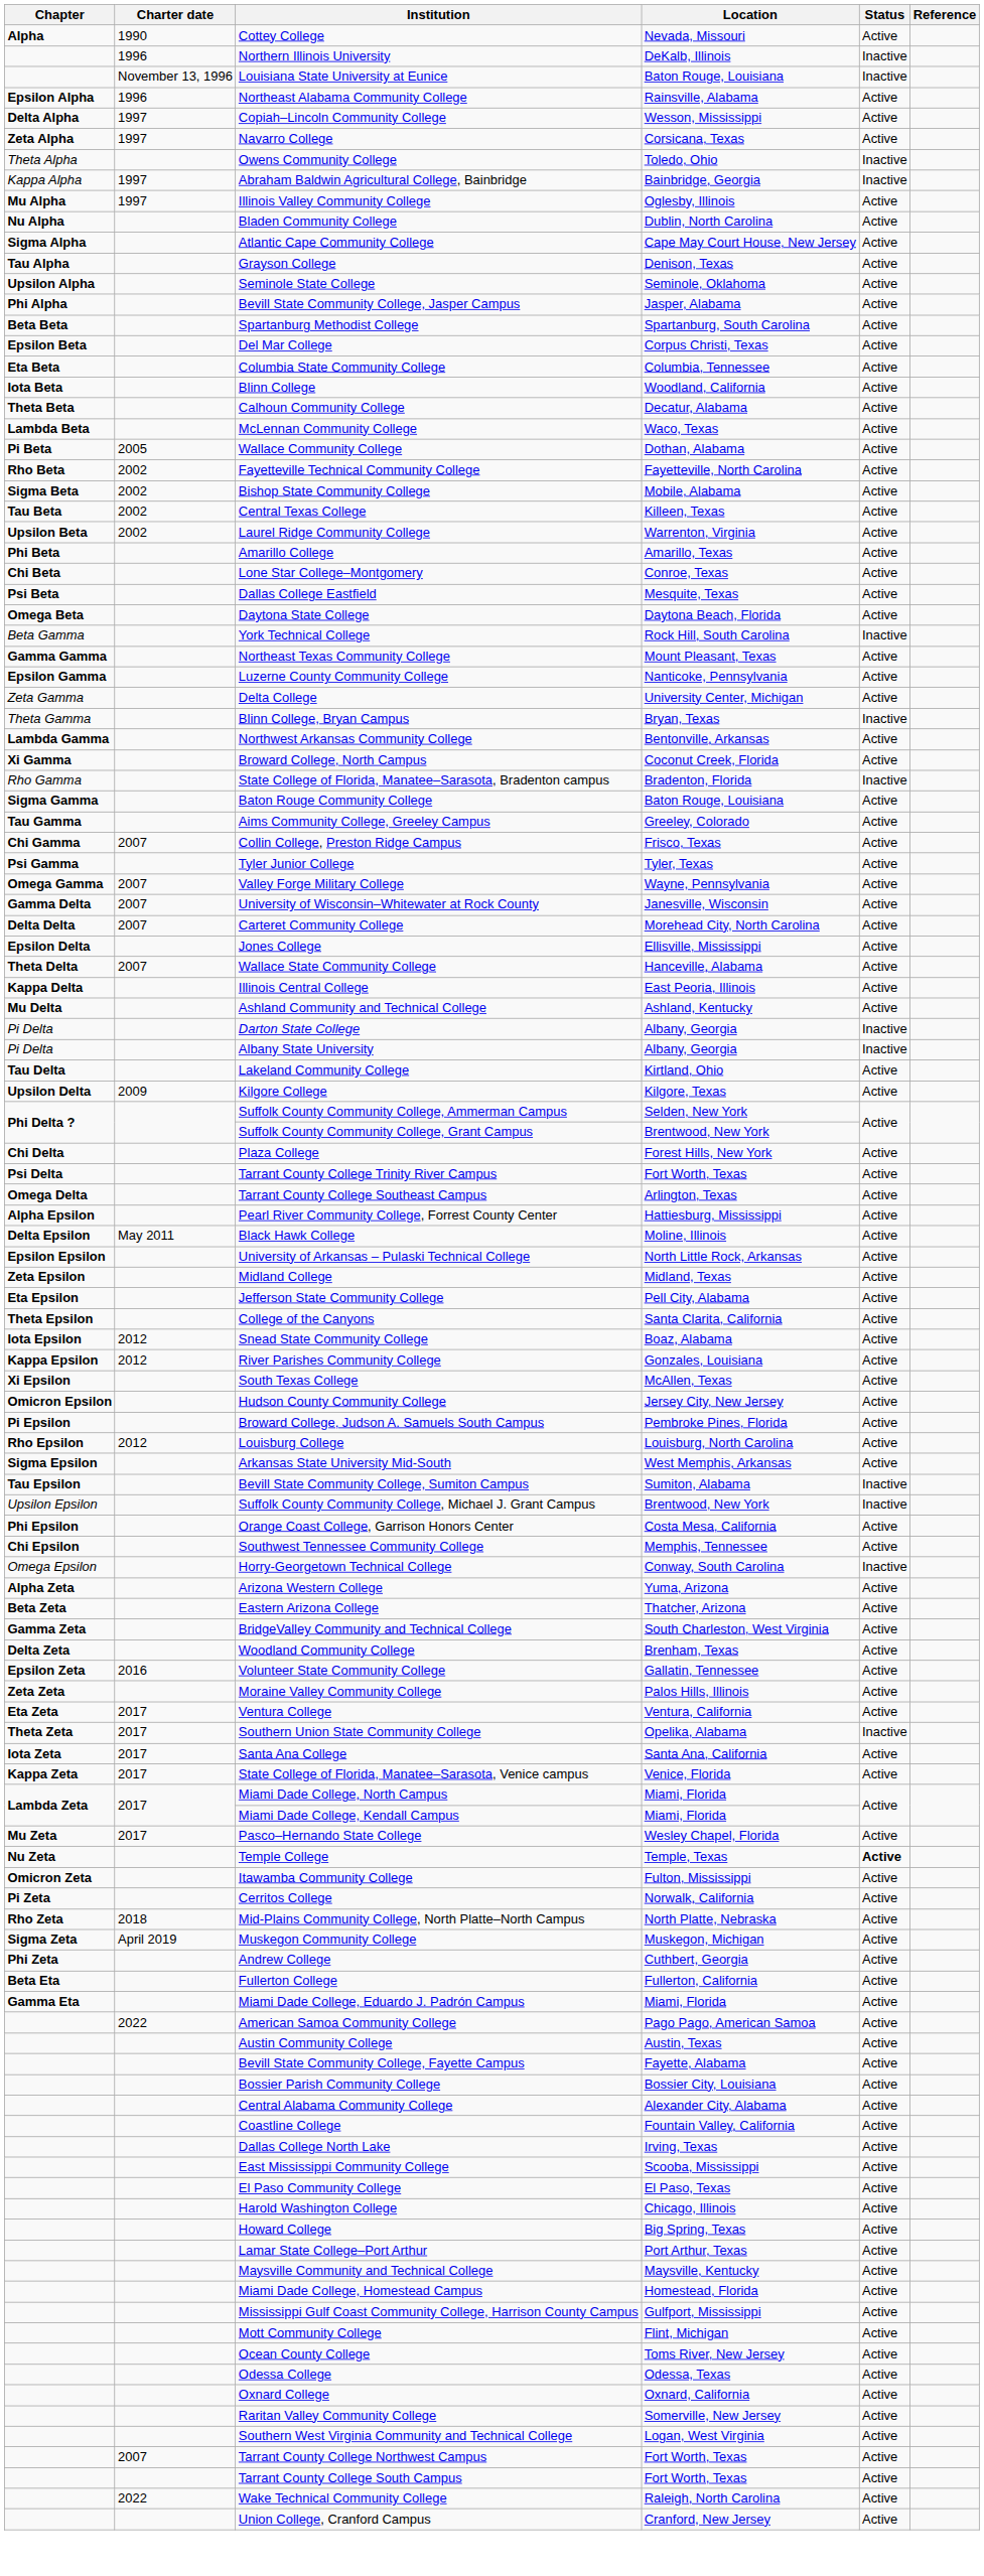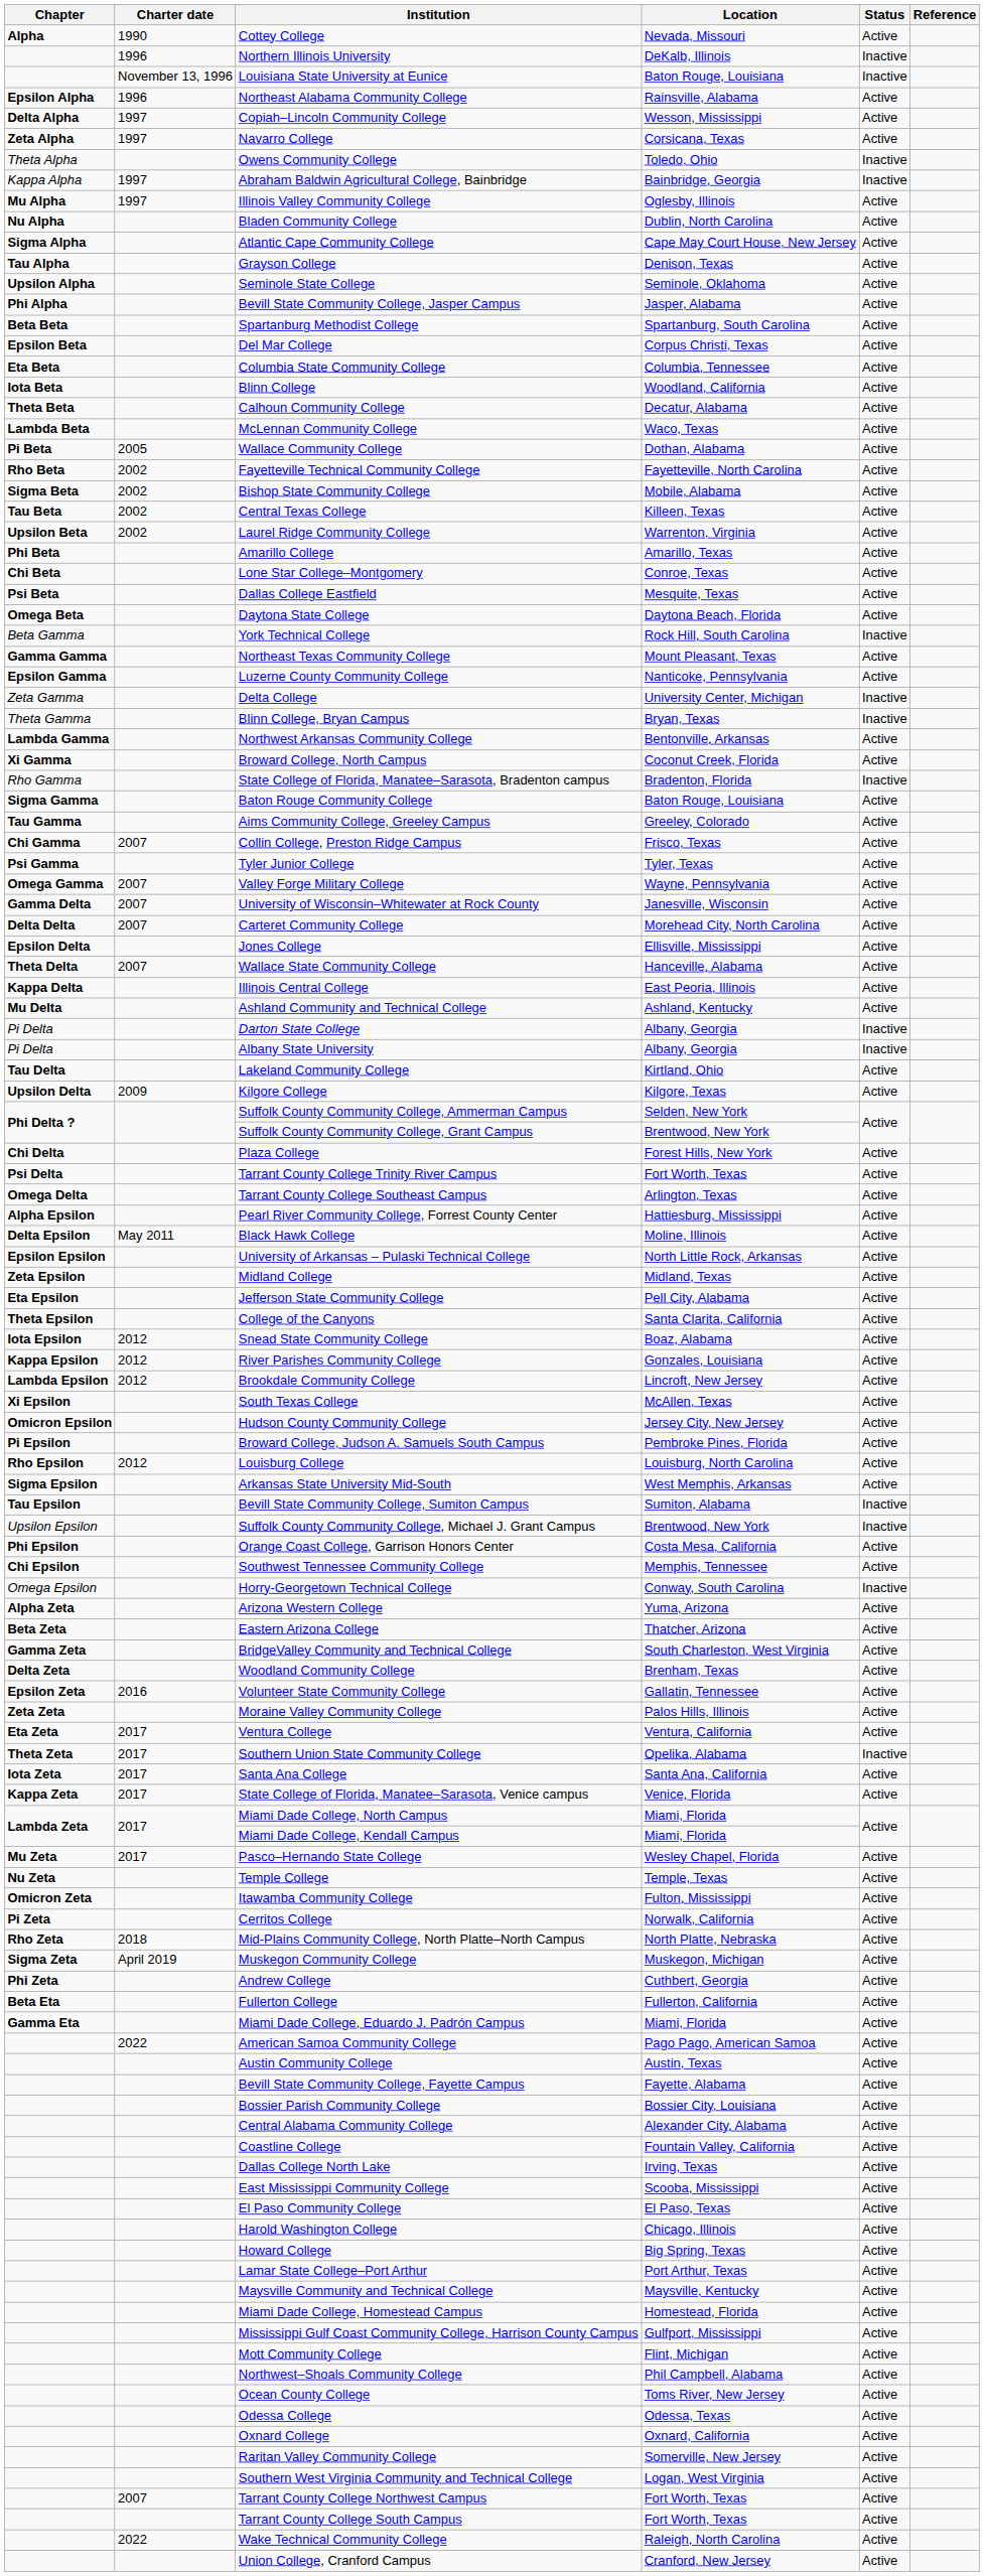Delta College | Status: Active -> Inactive
+ row: Lambda Epsilon | 2012 | Brookdale Community College | Lincroft, New Jersey | Active
Temple College | Status: bold -> normal
+ row: Northwest–Shoals Community College | Phil Campbell, Alabama | Active
